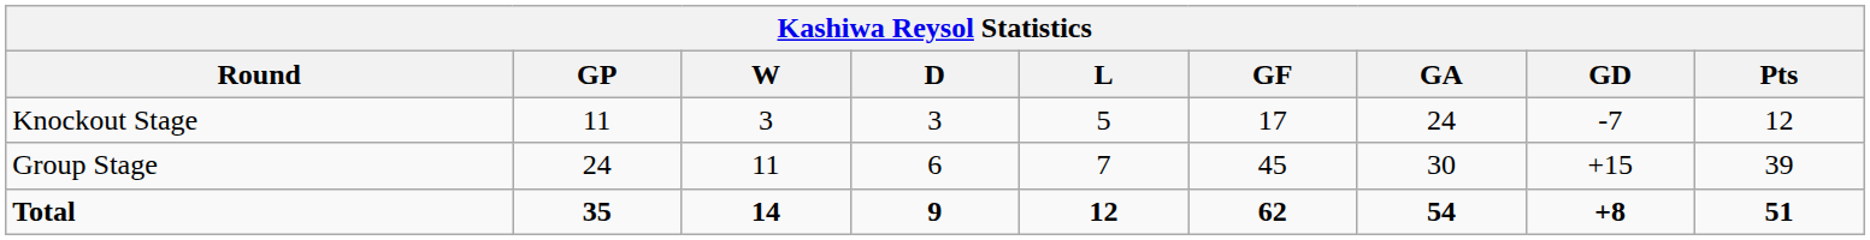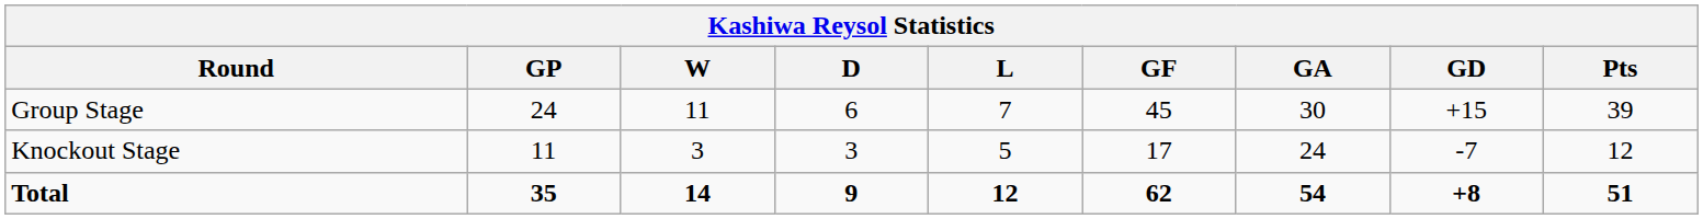rows swapped: Group Stage <-> Knockout Stage
